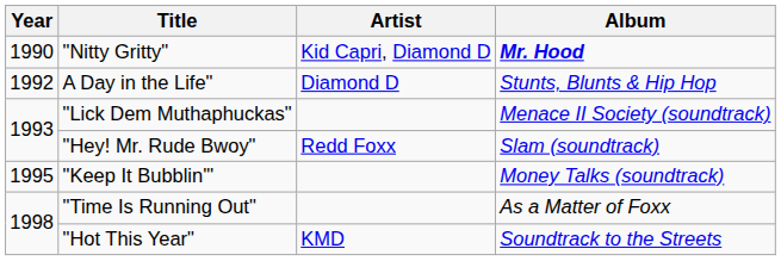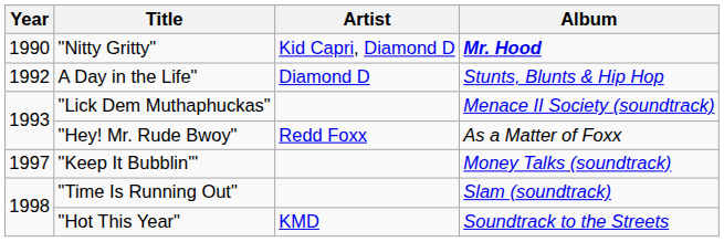"Hey! Mr. Rude Bwoy" | Album: Slam (soundtrack) -> As a Matter of Foxx
"Keep It Bubblin'" | Year: 1995 -> 1997
"Time Is Running Out" | Album: As a Matter of Foxx -> Slam (soundtrack)
